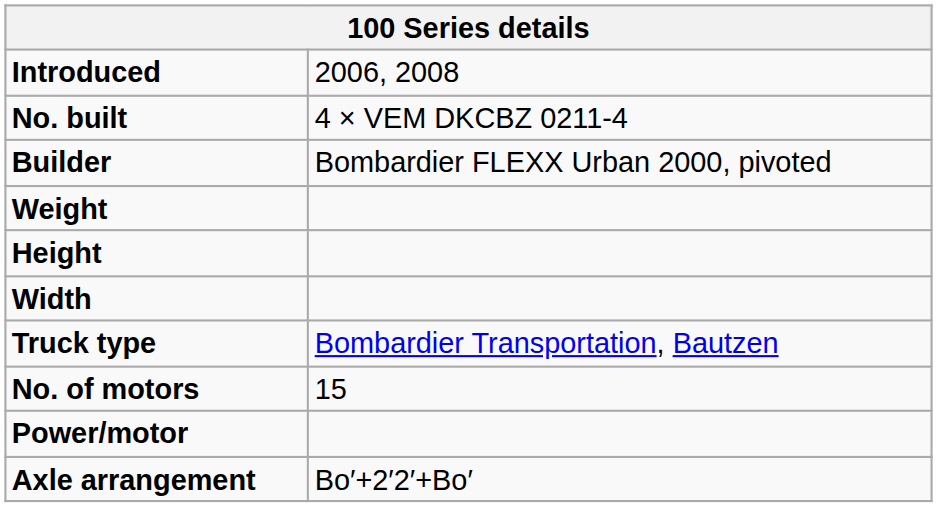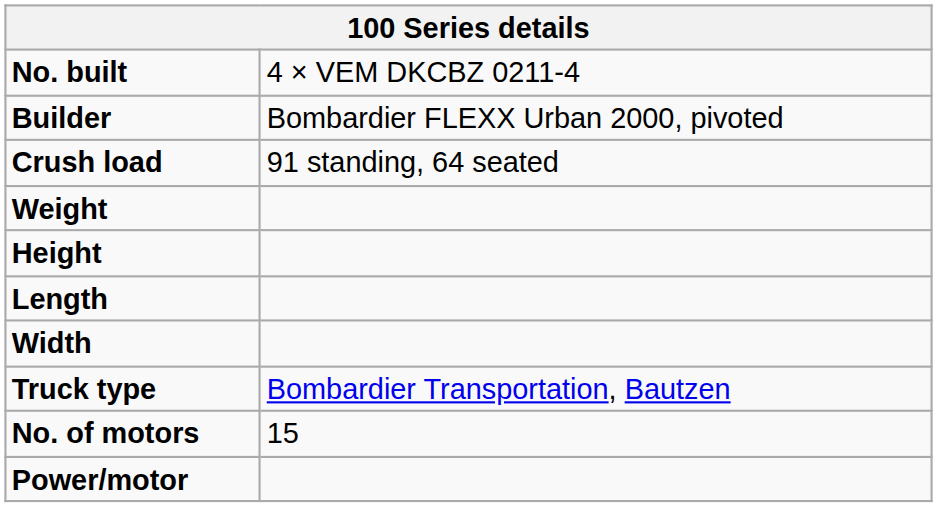- row: Introduced | 2006, 2008
+ row: Crush load | 91 standing, 64 seated
+ row: Length
- row: Axle arrangement | Bo′+2′2′+Bo′
